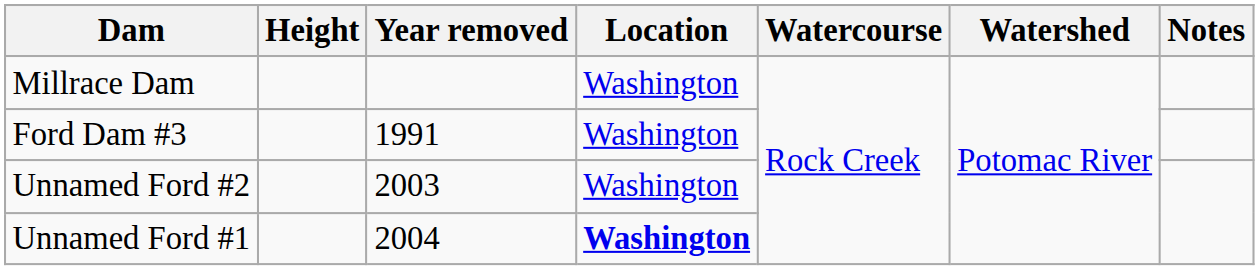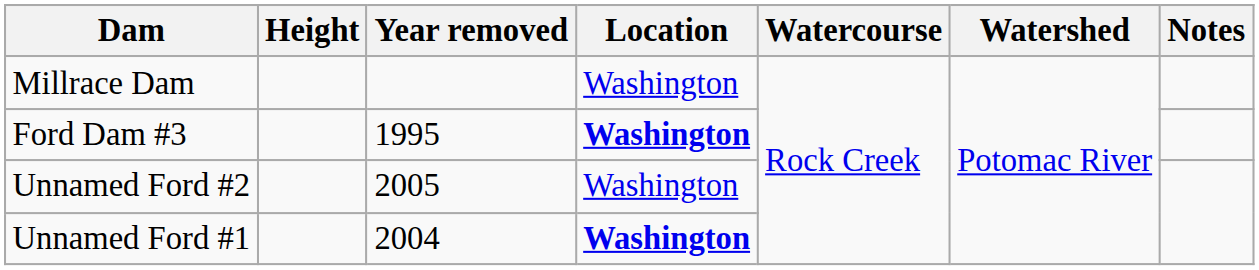Ford Dam #3 | Year removed: 1991 -> 1995
Ford Dam #3 | Location: normal -> bold
Unnamed Ford #2 | Year removed: 2003 -> 2005
